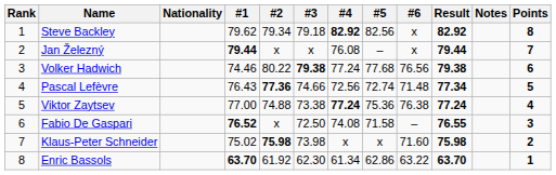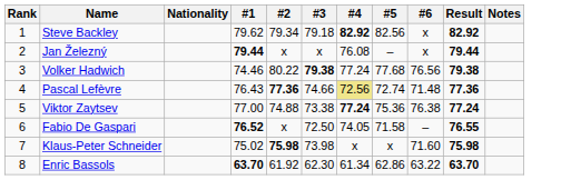- column: Points | 8 | 7 | 6 | 5 | 4 | 3 | 2 | 1
Pascal Lefèvre | #4: no background -> khaki background
Pascal Lefèvre | Result: 77.34 -> 77.36
Fabio De Gaspari | #4: 74.08 -> 74.05
